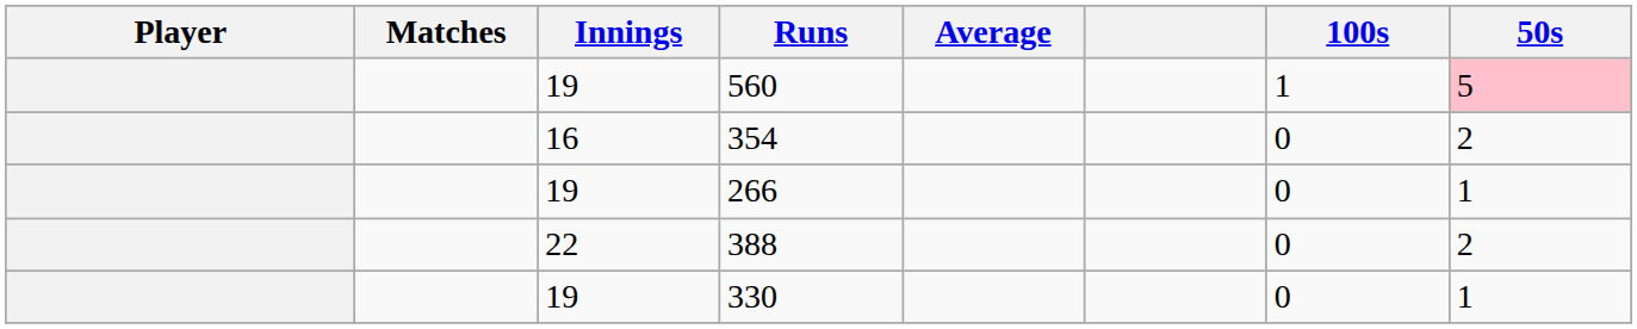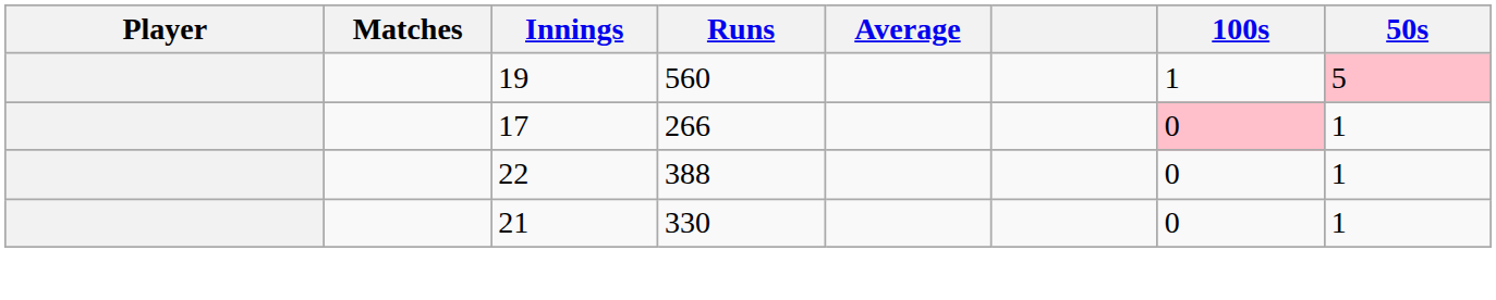- row: 16 | 354 | 0 | 2
266 | Innings: 19 -> 17
266 | 100s: no background -> pink background
388 | 50s: 2 -> 1
330 | Innings: 19 -> 21
